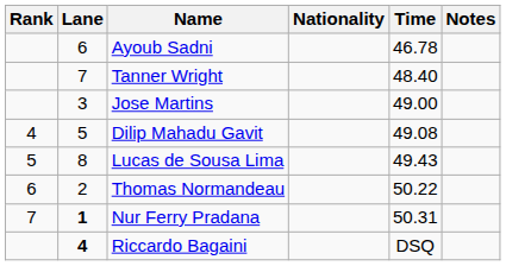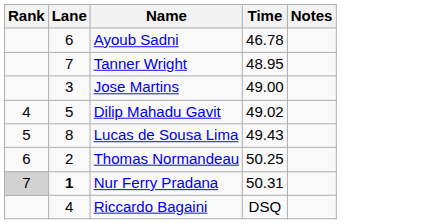- column: Nationality
Tanner Wright | Time: 48.40 -> 48.95
Dilip Mahadu Gavit | Time: 49.08 -> 49.02
Thomas Normandeau | Time: 50.22 -> 50.25
Nur Ferry Pradana | Rank: no background -> lightgrey background
Riccardo Bagaini | Lane: bold -> normal
